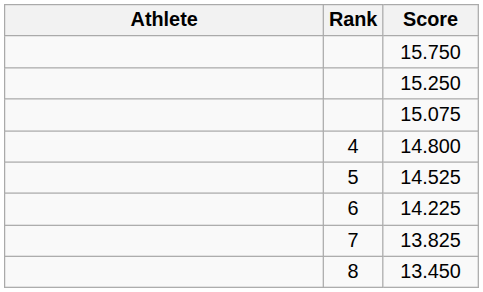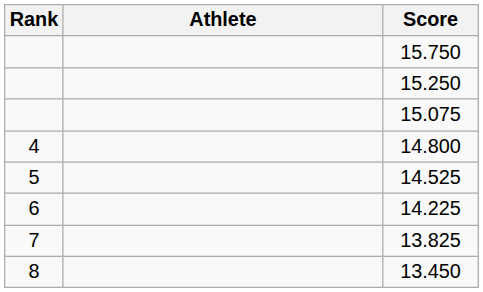columns swapped: Rank <-> Athlete
